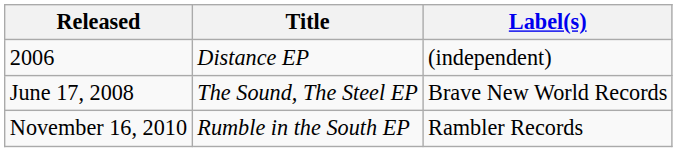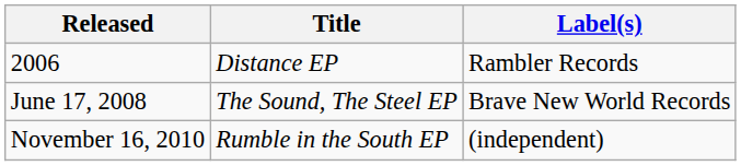2006 | Label(s): (independent) -> Rambler Records
November 16, 2010 | Label(s): Rambler Records -> (independent)
